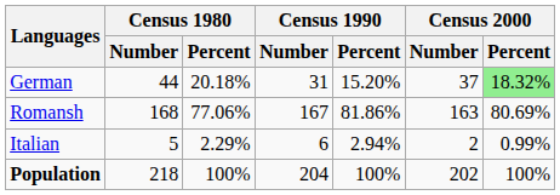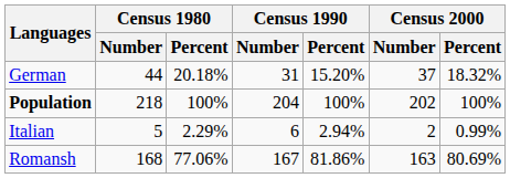German | Census 2000 / Percent: lightgreen background -> no background
rows swapped: Romansh <-> Population
